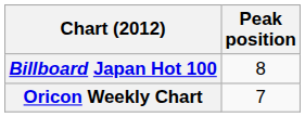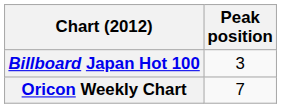Billboard Japan Hot 100 | Peak position: 8 -> 3
